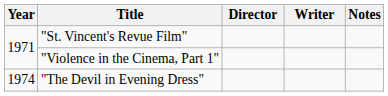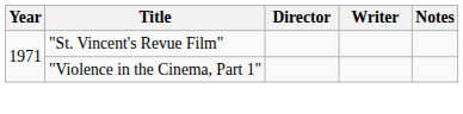- row: 1974 | "The Devil in Evening Dress"
